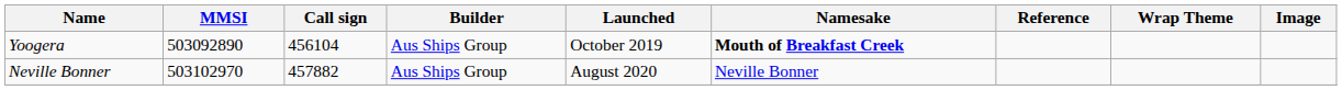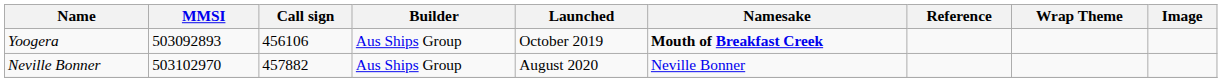Yoogera | MMSI: 503092890 -> 503092893
Yoogera | Call sign: 456104 -> 456106
